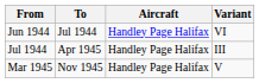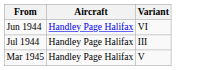- column: To | Jul 1944 | Apr 1945 | Nov 1945
